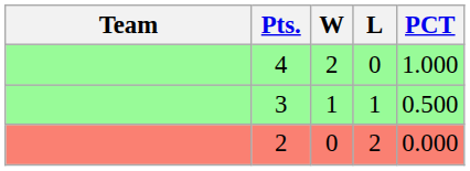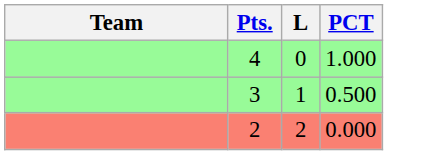- column: W | 2 | 1 | 0
